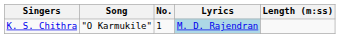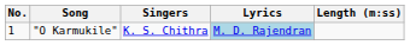columns swapped: No. <-> Singers
